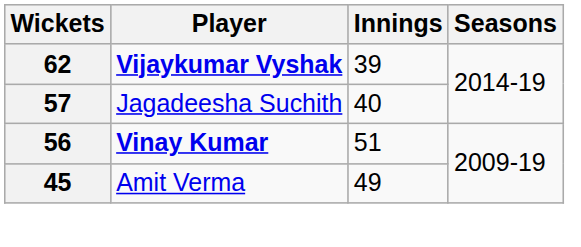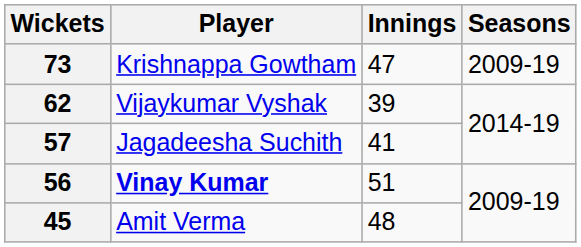+ row: 73 | Krishnappa Gowtham | 47 | 2009-19
62 | Player: bold -> normal
57 | Innings: 40 -> 41
45 | Innings: 49 -> 48
